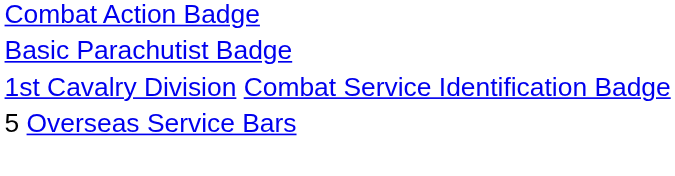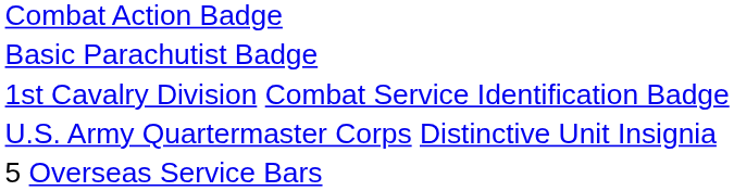+ row: U.S. Army Quartermaster Corps Distinctive Unit Insignia
